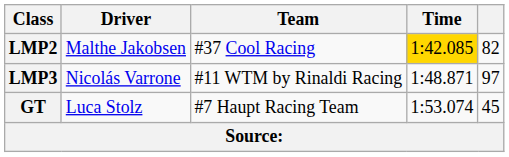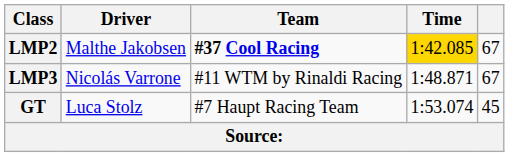LMP2 | Team: normal -> bold
LMP2 | column 5: 82 -> 67
LMP3 | column 5: 97 -> 67
